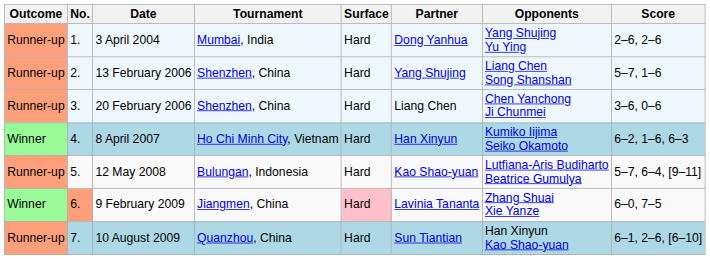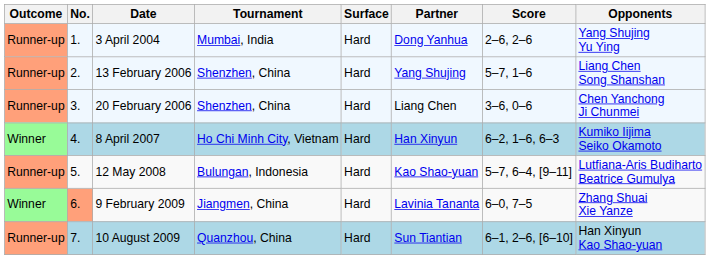columns swapped: Opponents <-> Score
9 February 2009 | Surface: pink background -> no background
